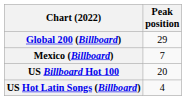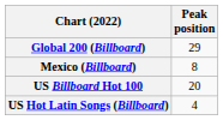Mexico (Billboard) | Peak position: 7 -> 8
